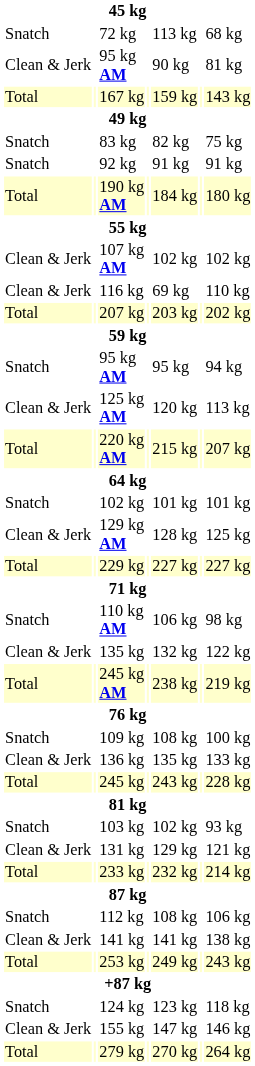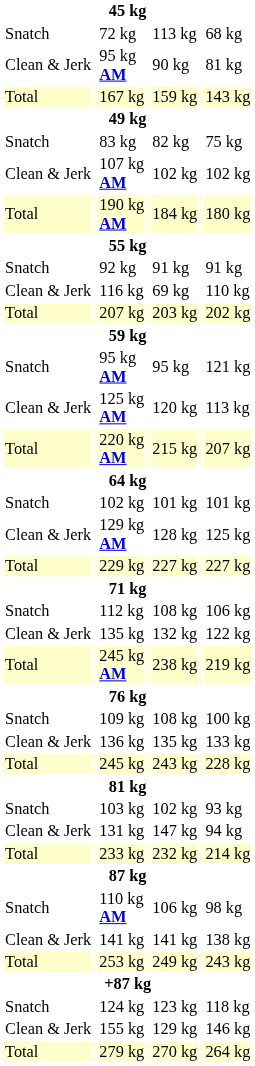rows swapped: 107 kg AM <-> 92 kg
Snatch / 95 kg AM | column 7: 94 kg -> 121 kg
rows swapped: 110 kg AM <-> 112 kg
131 kg | column 5: 129 kg -> 147 kg
131 kg | column 7: 121 kg -> 94 kg
155 kg | column 5: 147 kg -> 129 kg
